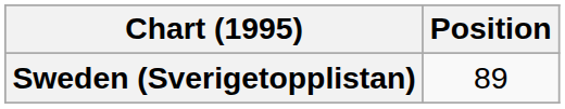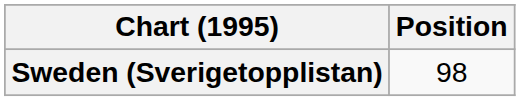Sweden (Sverigetopplistan) | Position: 89 -> 98
